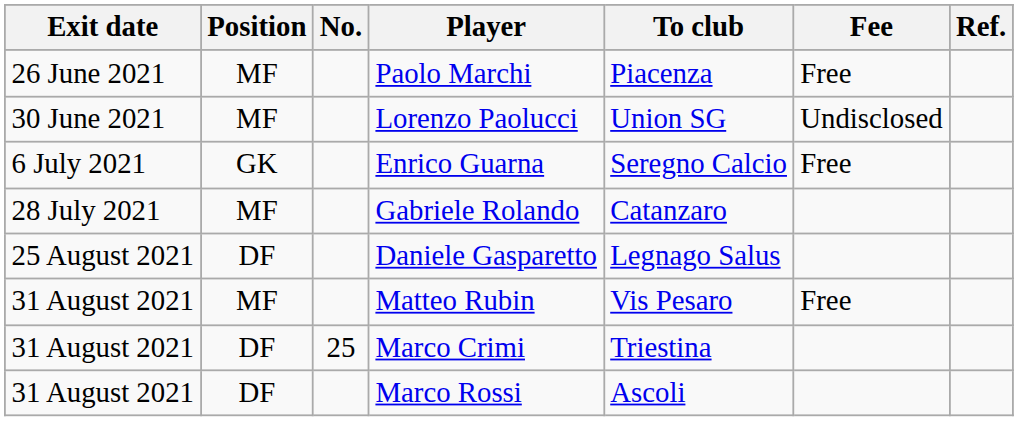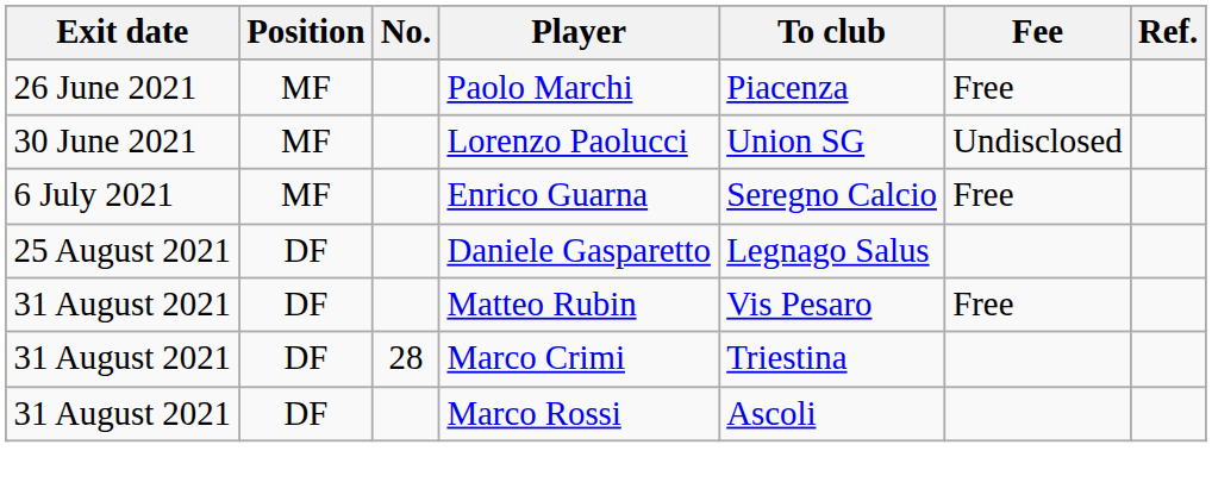Enrico Guarna | Position: GK -> MF
- row: 28 July 2021 | MF | Gabriele Rolando | Catanzaro
Matteo Rubin | Position: MF -> DF
Marco Crimi | No.: 25 -> 28
